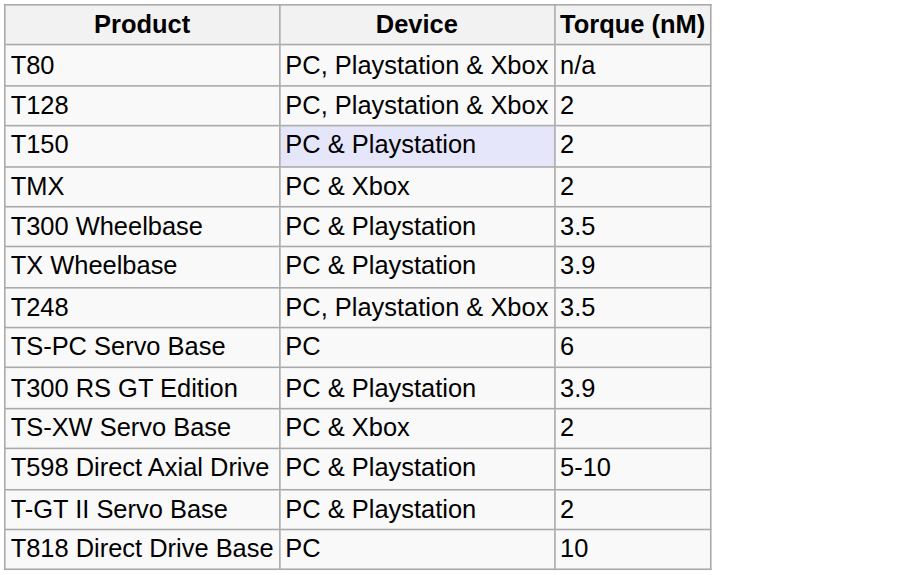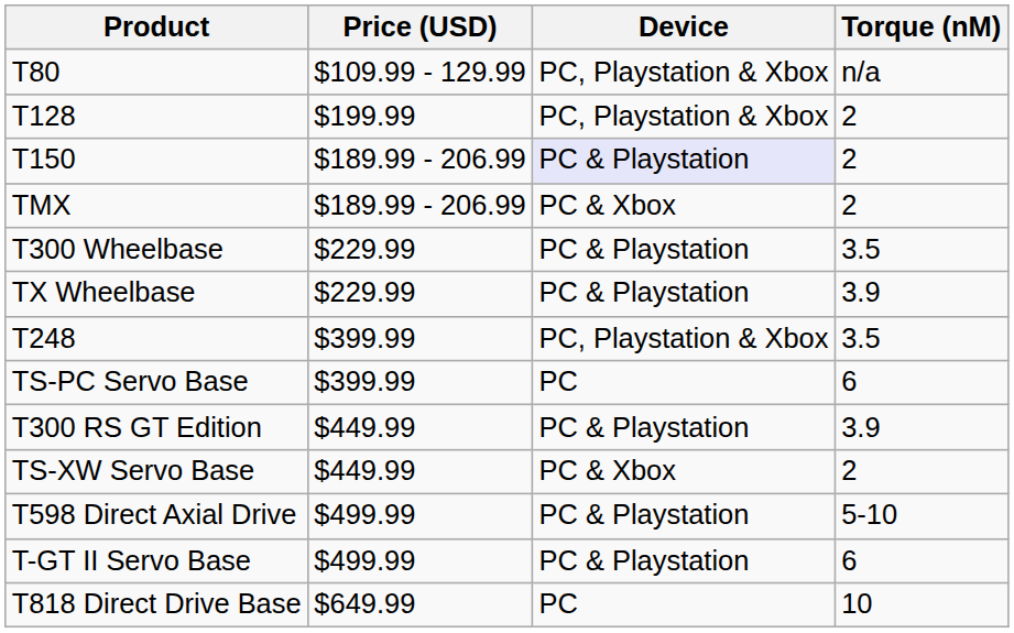+ column: Price (USD) | $109.99 - 129.99 | $199.99 | $189.99 - 206.99 | $189.99 - 206.99 | $229.99 | $229.99 | $399.99 | $399.99 | $449.99 | $449.99 | $499.99 | $499.99 | $649.99
T-GT II Servo Base | Torque (nM): 2 -> 6
